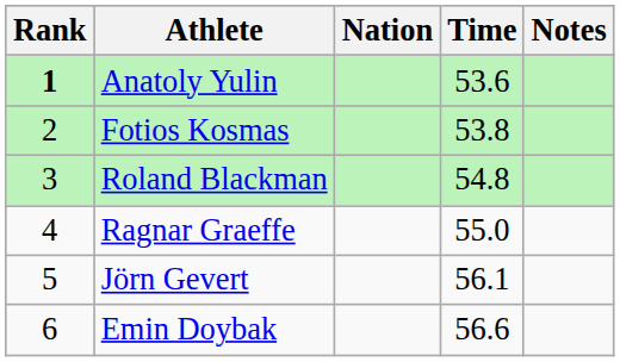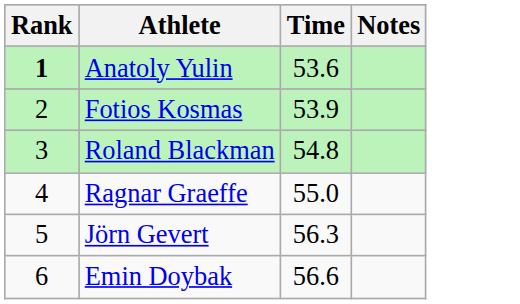- column: Nation
Fotios Kosmas | Time: 53.8 -> 53.9
Jörn Gevert | Time: 56.1 -> 56.3
